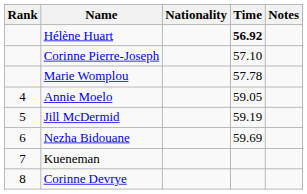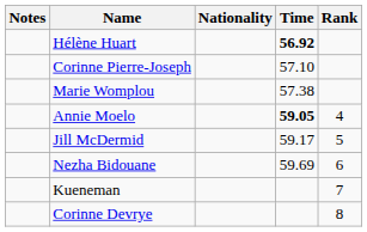columns swapped: Rank <-> Notes
Marie Womplou | Time: 57.78 -> 57.38
Annie Moelo | Time: normal -> bold
Jill McDermid | Time: 59.19 -> 59.17
